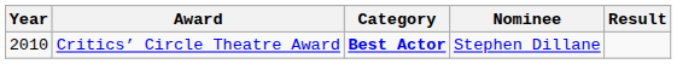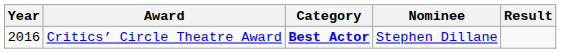Critics’ Circle Theatre Award | Year: 2010 -> 2016
